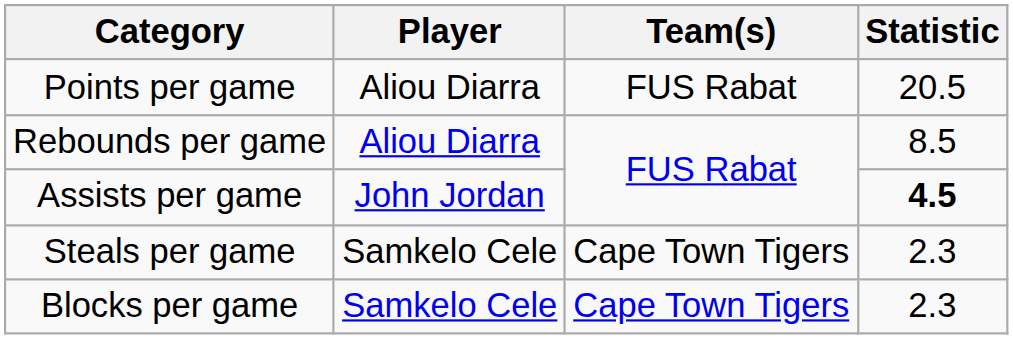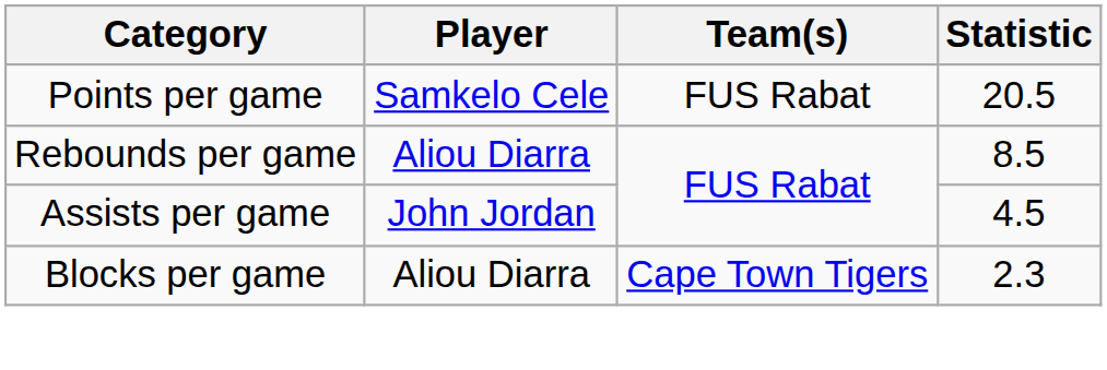Points per game | Player: Aliou Diarra -> Samkelo Cele
Assists per game | Statistic: bold -> normal
- row: Steals per game | Samkelo Cele | Cape Town Tigers | 2.3
Blocks per game | Player: Samkelo Cele -> Aliou Diarra
